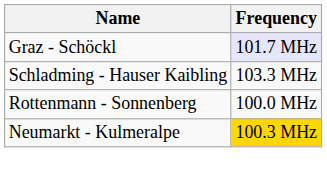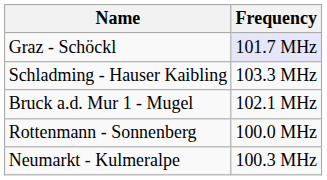+ row: Bruck a.d. Mur 1 - Mugel | 102.1 MHz
Neumarkt - Kulmeralpe | Frequency: gold background -> no background
